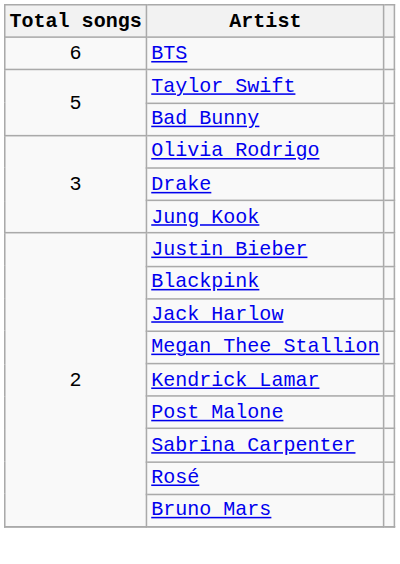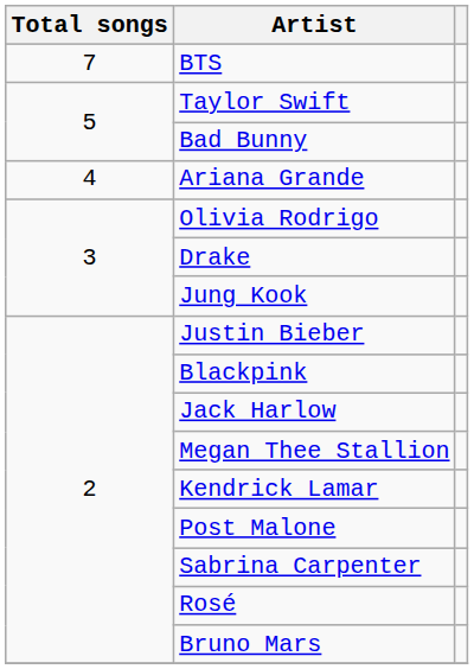BTS | Total songs: 6 -> 7
+ row: 4 | Ariana Grande
